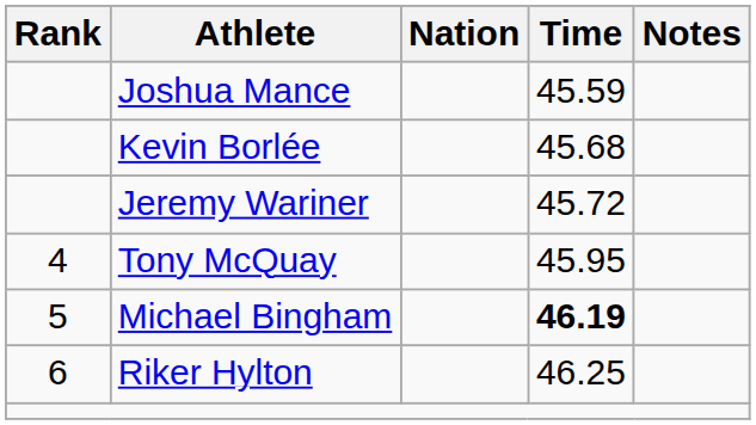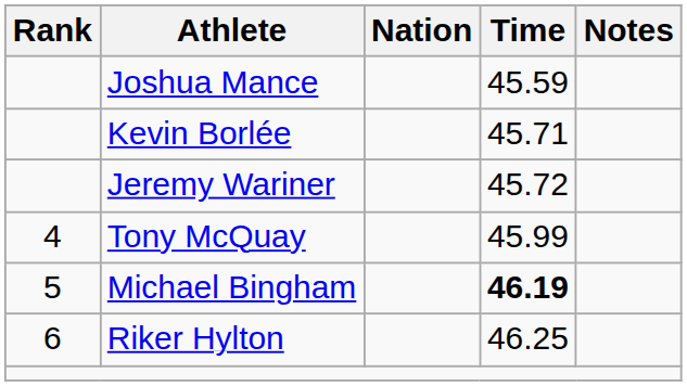Kevin Borlée | Time: 45.68 -> 45.71
Tony McQuay | Time: 45.95 -> 45.99
